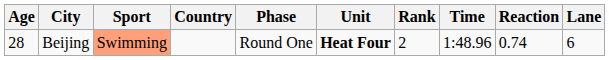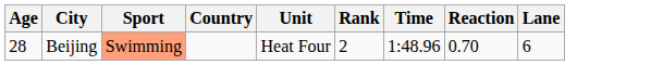- column: Phase | Round One
Beijing | Unit: bold -> normal
Beijing | Reaction: 0.74 -> 0.70
